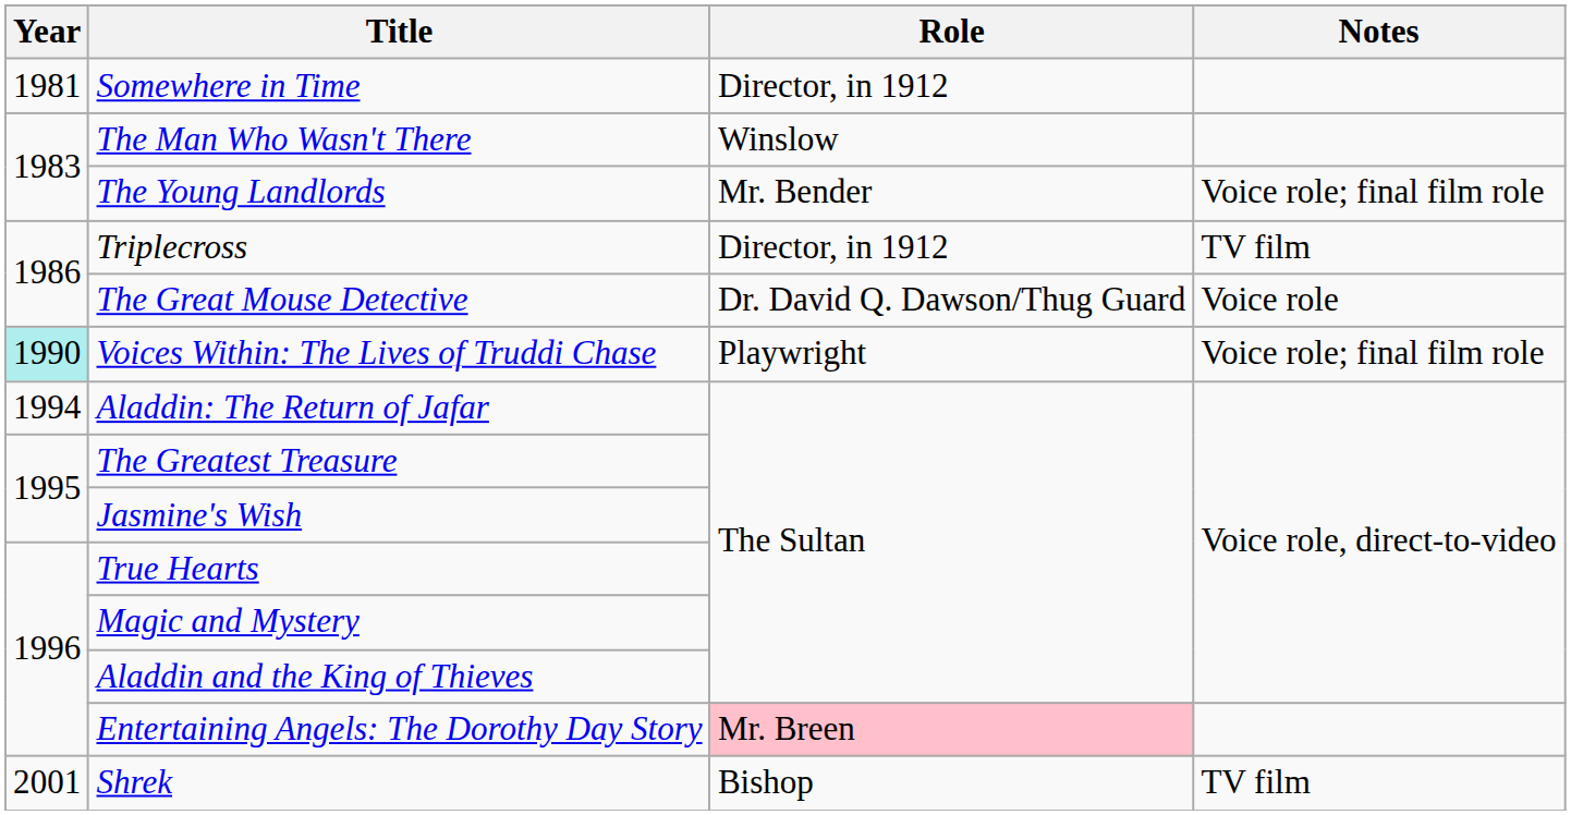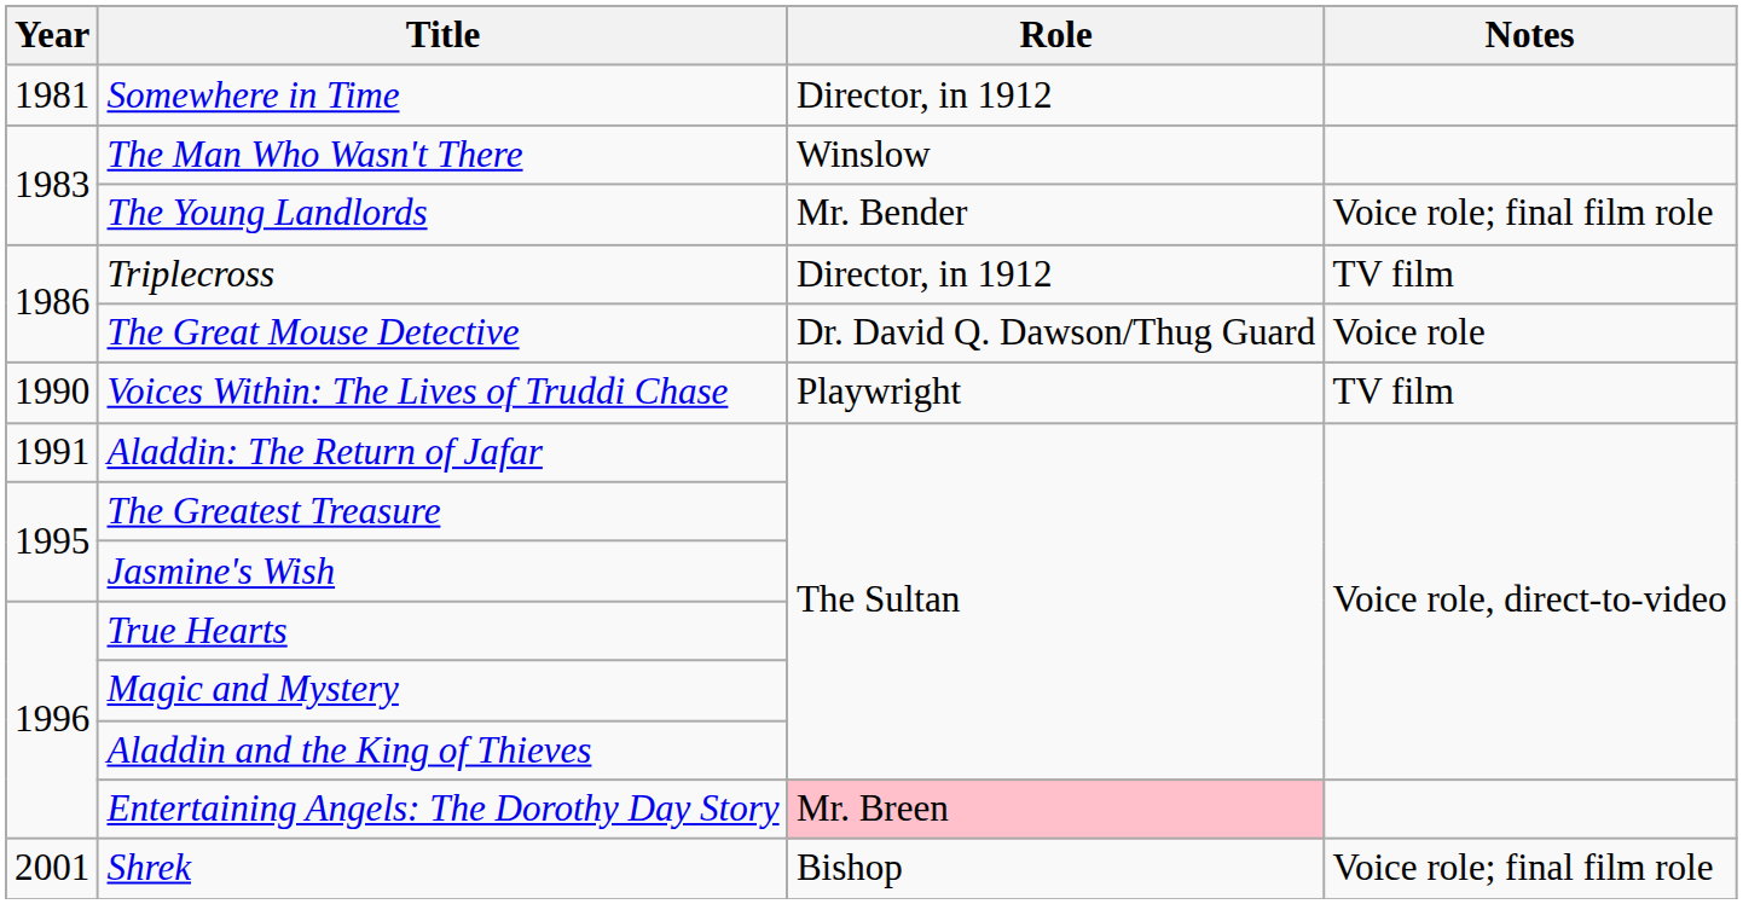Voices Within: The Lives of Truddi Chase | Year: paleturquoise background -> no background
Voices Within: The Lives of Truddi Chase | Notes: Voice role; final film role -> TV film
Aladdin: The Return of Jafar | Year: 1994 -> 1991
Shrek | Notes: TV film -> Voice role; final film role
